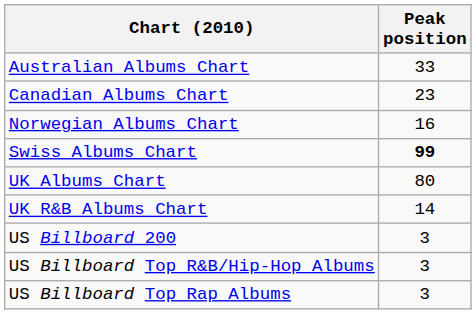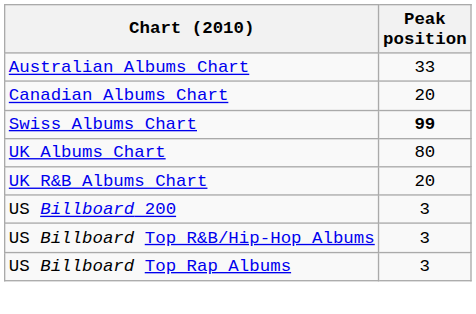Canadian Albums Chart | Peak position: 23 -> 20
- row: Norwegian Albums Chart | 16
UK R&B Albums Chart | Peak position: 14 -> 20
